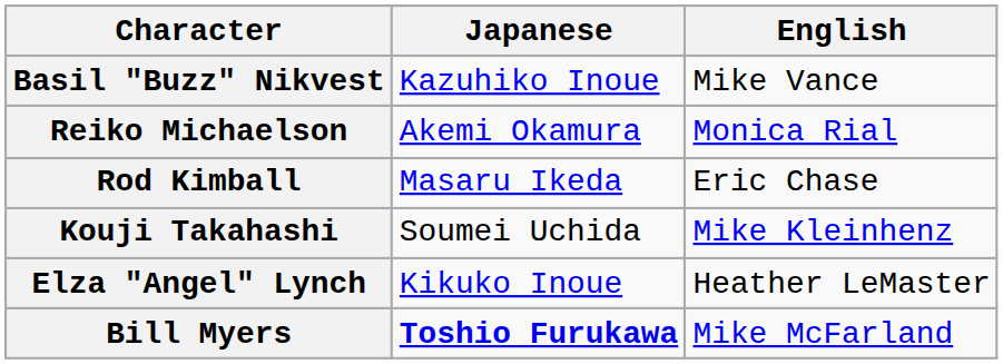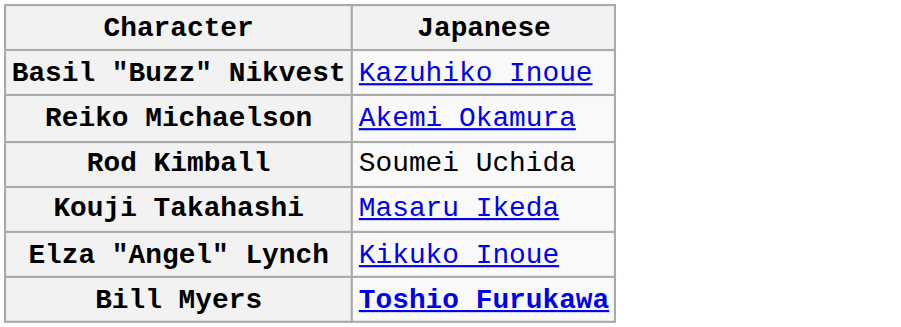- column: English | Mike Vance | Monica Rial | Eric Chase | Mike Kleinhenz | Heather LeMaster | Mike McFarland
Rod Kimball | Japanese: Masaru Ikeda -> Soumei Uchida
Kouji Takahashi | Japanese: Soumei Uchida -> Masaru Ikeda
